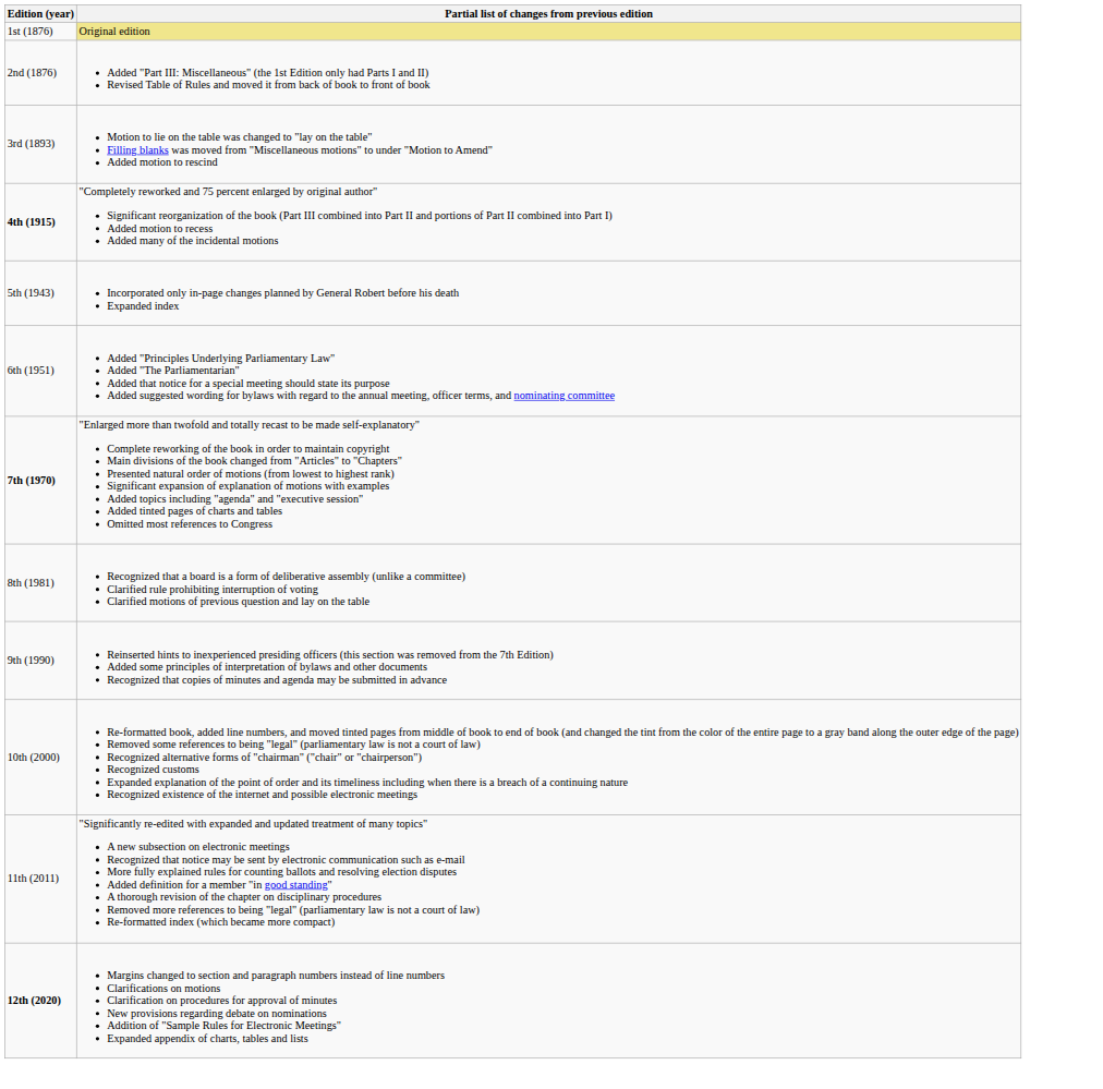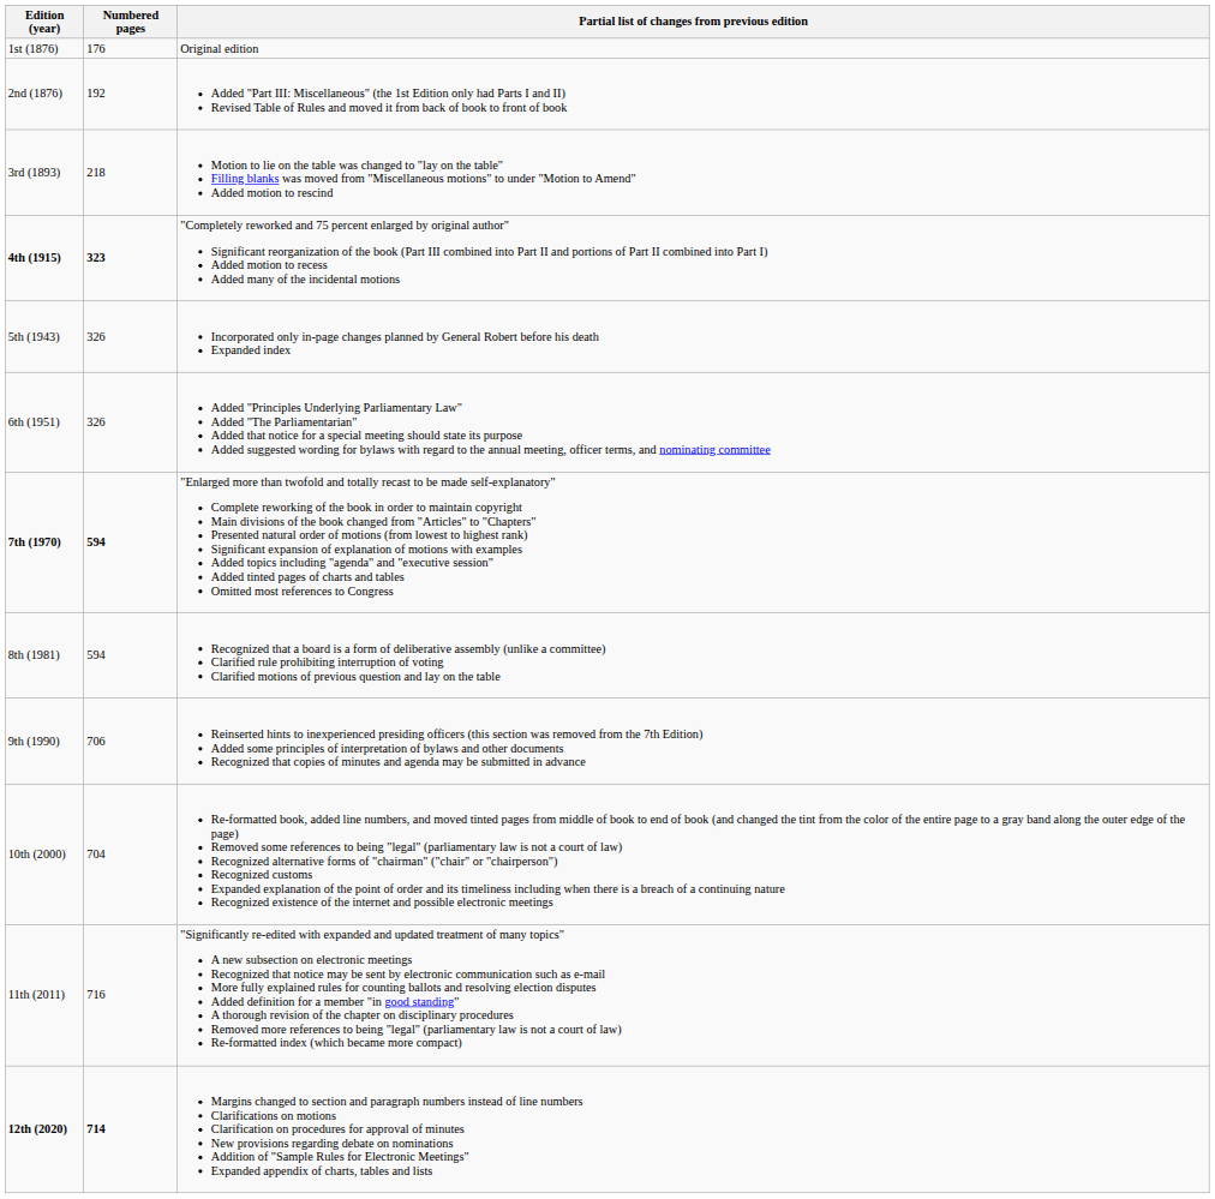+ column: Numbered pages | 176 | 192 | 218 | 323 | 326 | 326 | 594 | 594 | 706 | 704 | 716 | 714
1st (1876) | Partial list of changes from previous edition: khaki background -> no background
